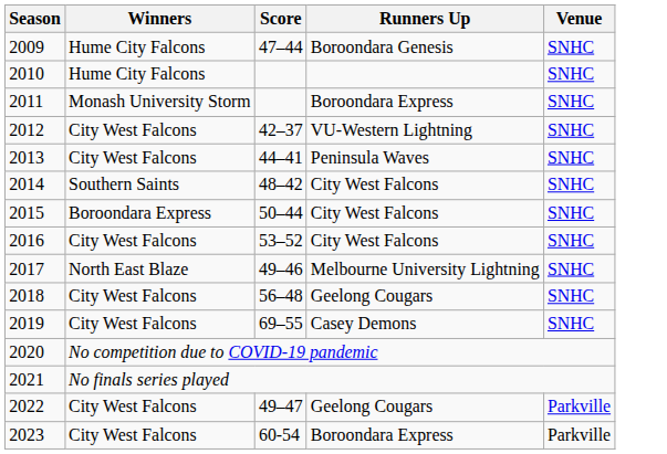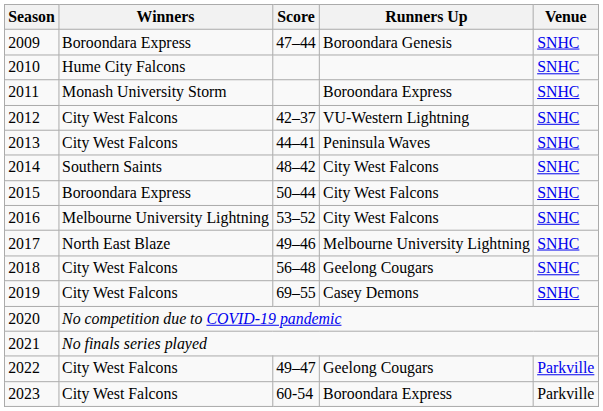2009 | Winners: Hume City Falcons -> Boroondara Express
2016 | Winners: City West Falcons -> Melbourne University Lightning
